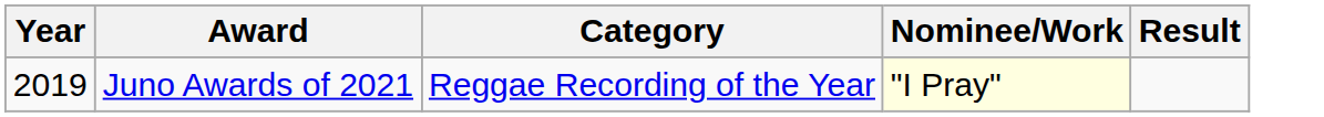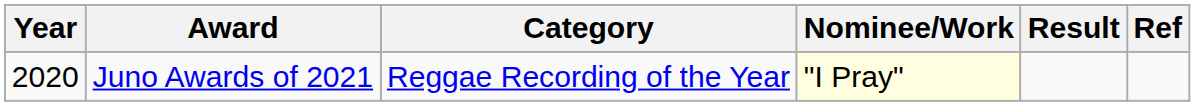+ column: Ref
Juno Awards of 2021 | Year: 2019 -> 2020
